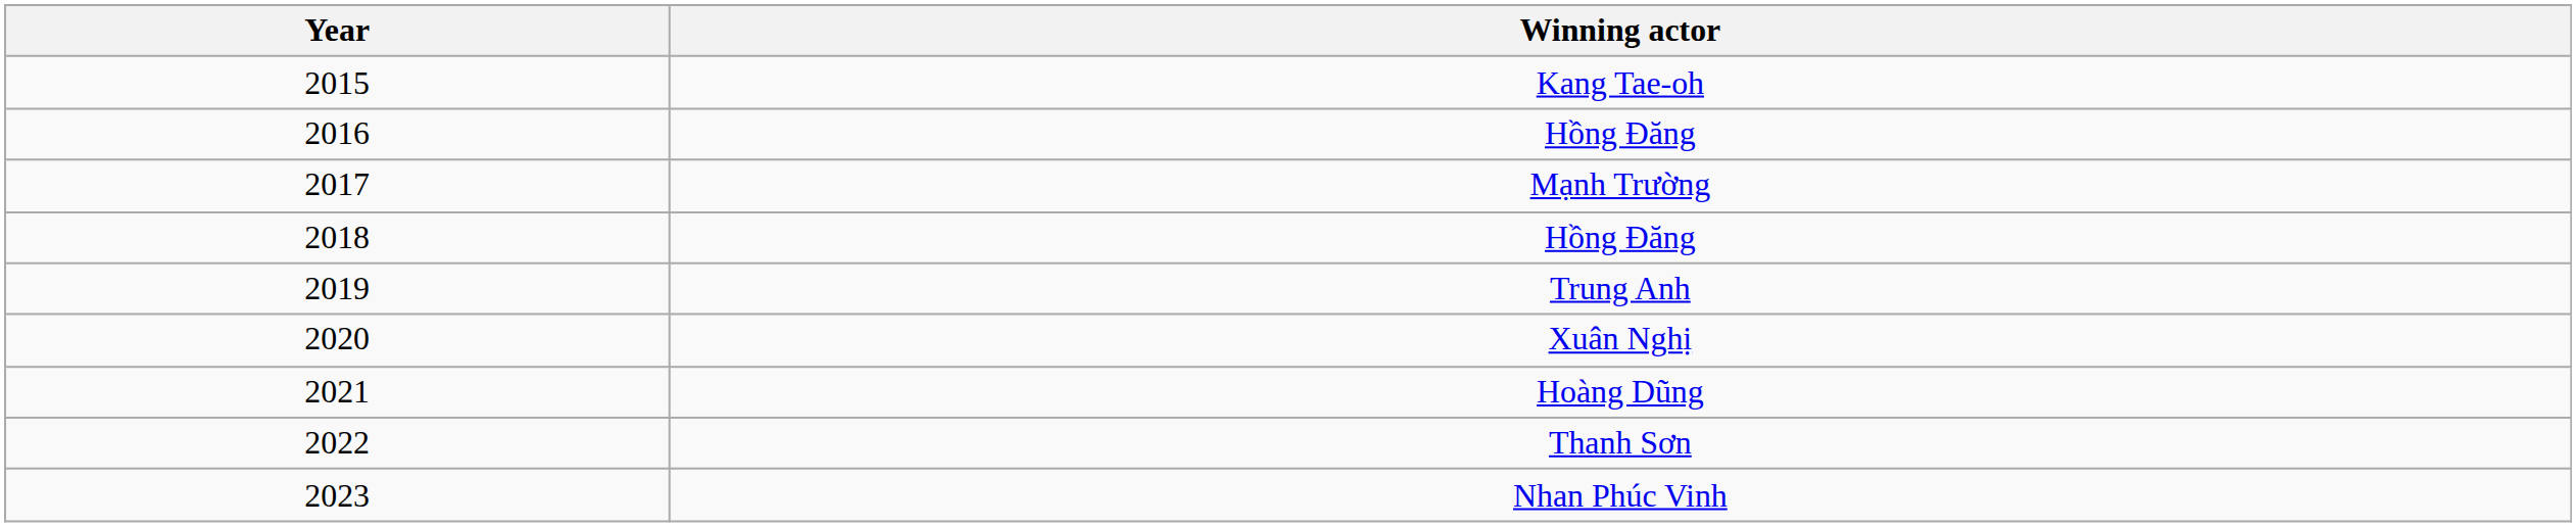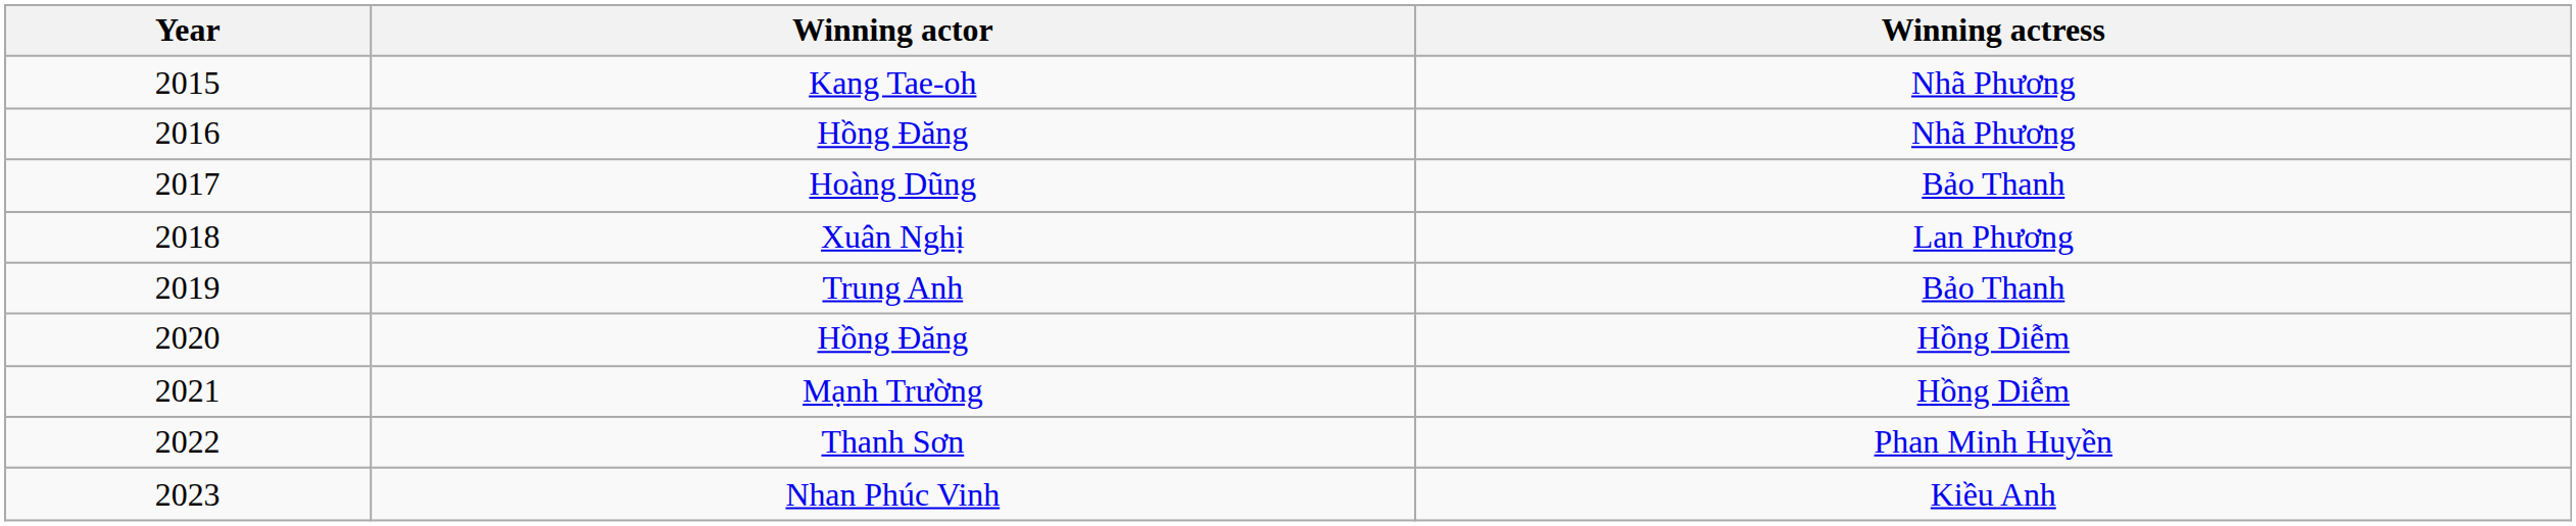+ column: Winning actress | Nhã Phương | Nhã Phương | Bảo Thanh | Lan Phương | Bảo Thanh | Hồng Diễm | Hồng Diễm | Phan Minh Huyền | Kiều Anh
2017 | Winning actor: Mạnh Trường -> Hoàng Dũng
2018 | Winning actor: Hồng Đăng -> Xuân Nghị
2020 | Winning actor: Xuân Nghị -> Hồng Đăng
2021 | Winning actor: Hoàng Dũng -> Mạnh Trường
